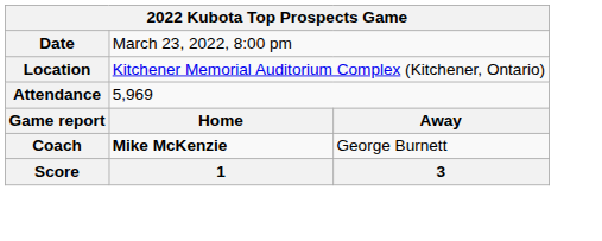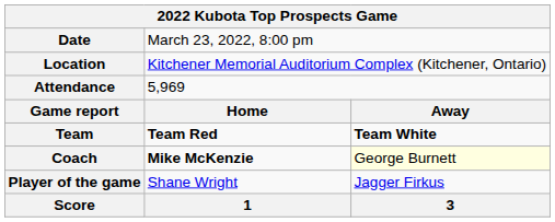+ row: Team | Team Red | Team White
Coach | column 3: no background -> lightyellow background
+ row: Player of the game | Shane Wright | Jagger Firkus
